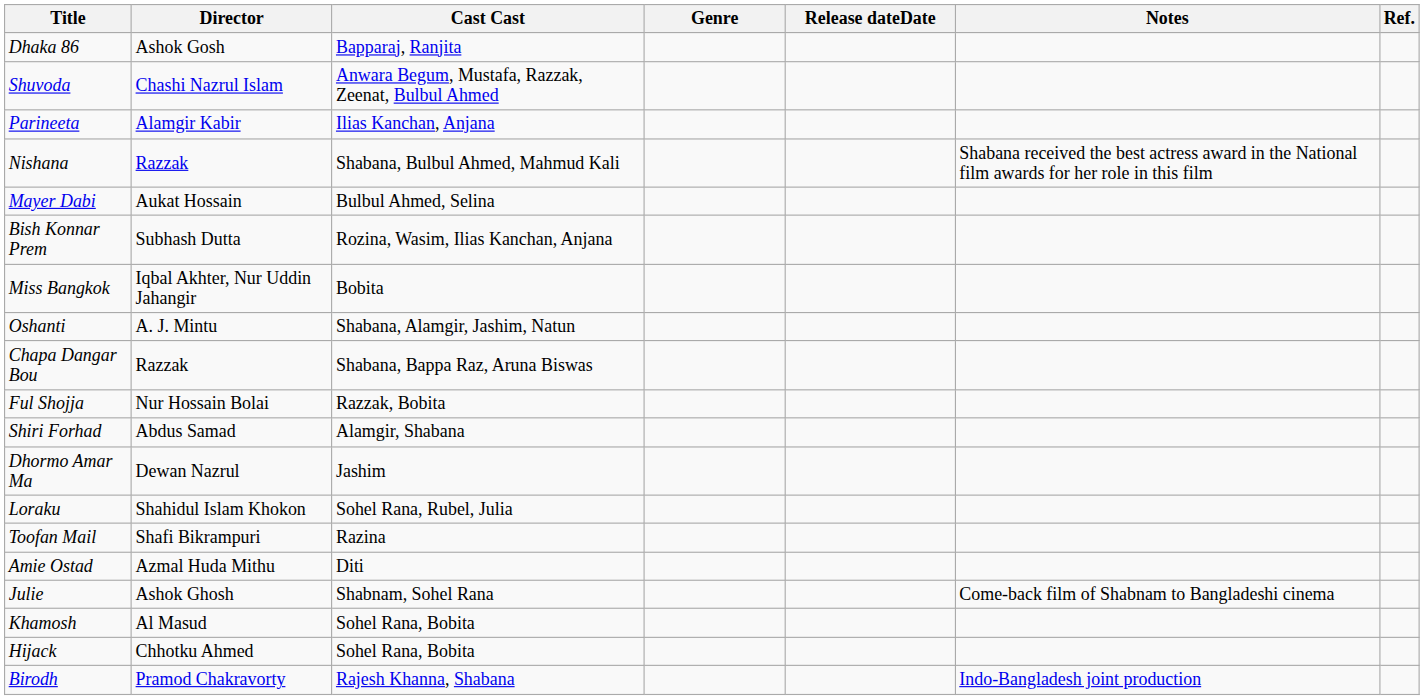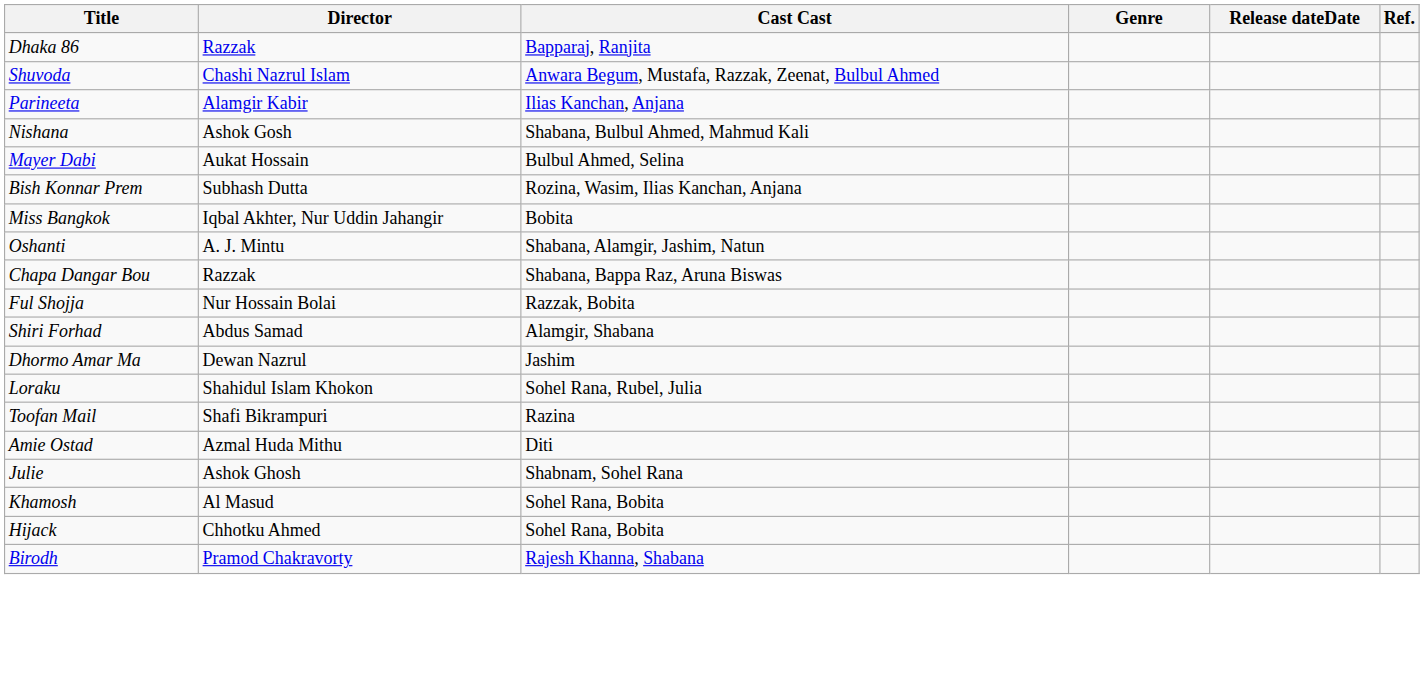- column: Notes | Shabana received the best actress award in the National film awards for her role in this film | Come-back film of Shabnam to Bangladeshi cinema | Indo-Bangladesh joint production
Dhaka 86 | Director: Ashok Gosh -> Razzak
Nishana | Director: Razzak -> Ashok Gosh
